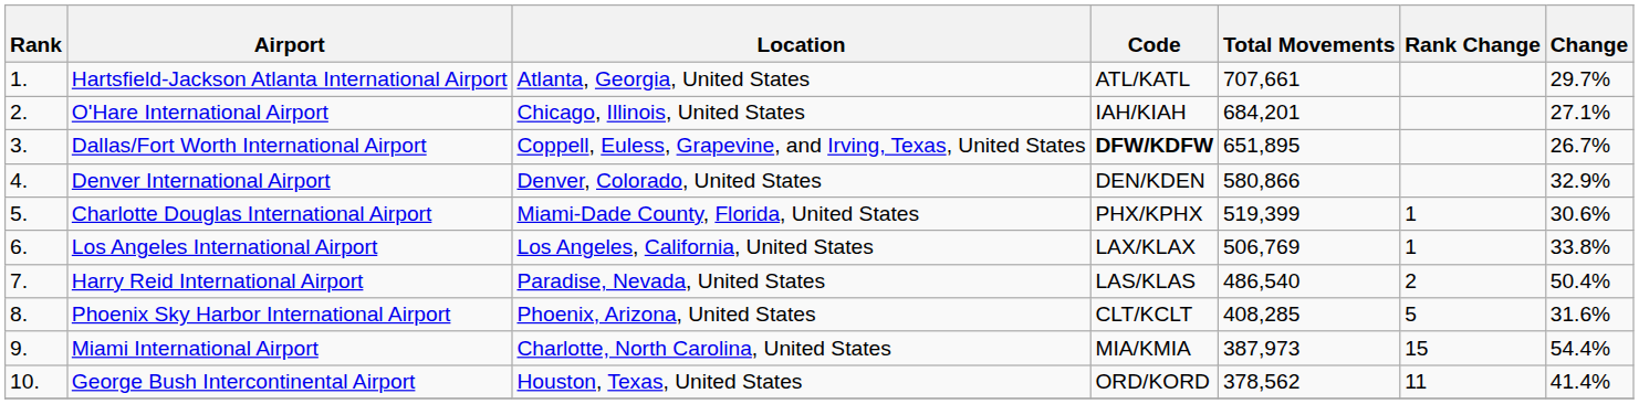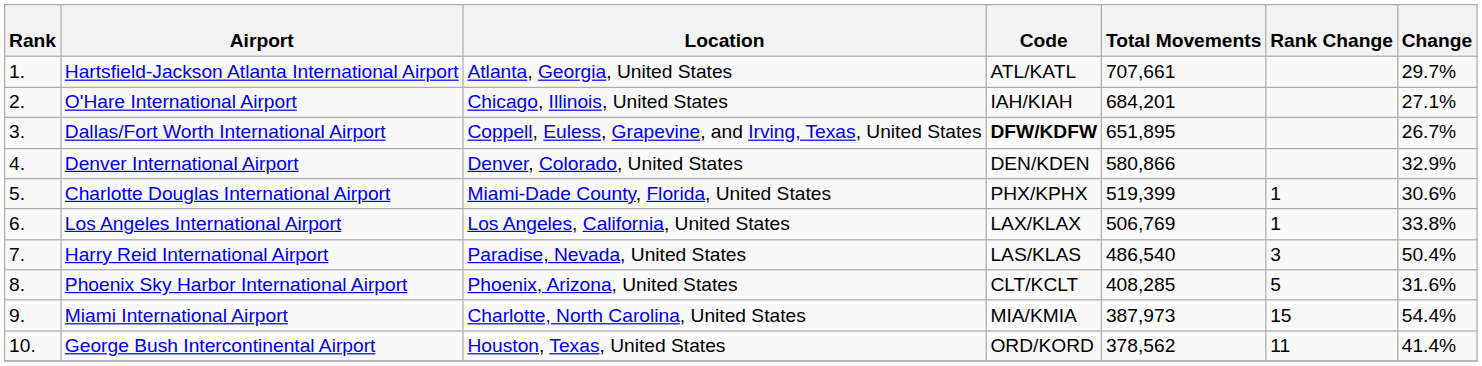Harry Reid International Airport | Rank Change: 2 -> 3
